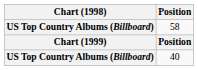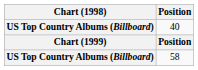rows swapped: 40 <-> 58
